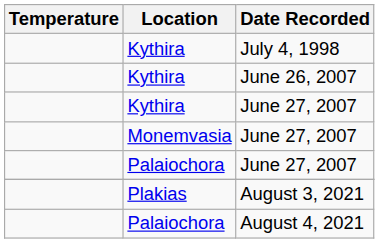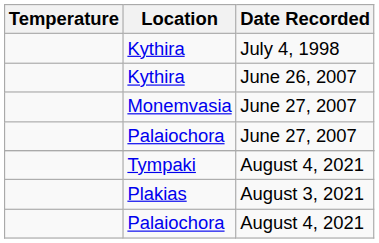- row: Kythira | June 27, 2007
+ row: Tympaki | August 4, 2021
